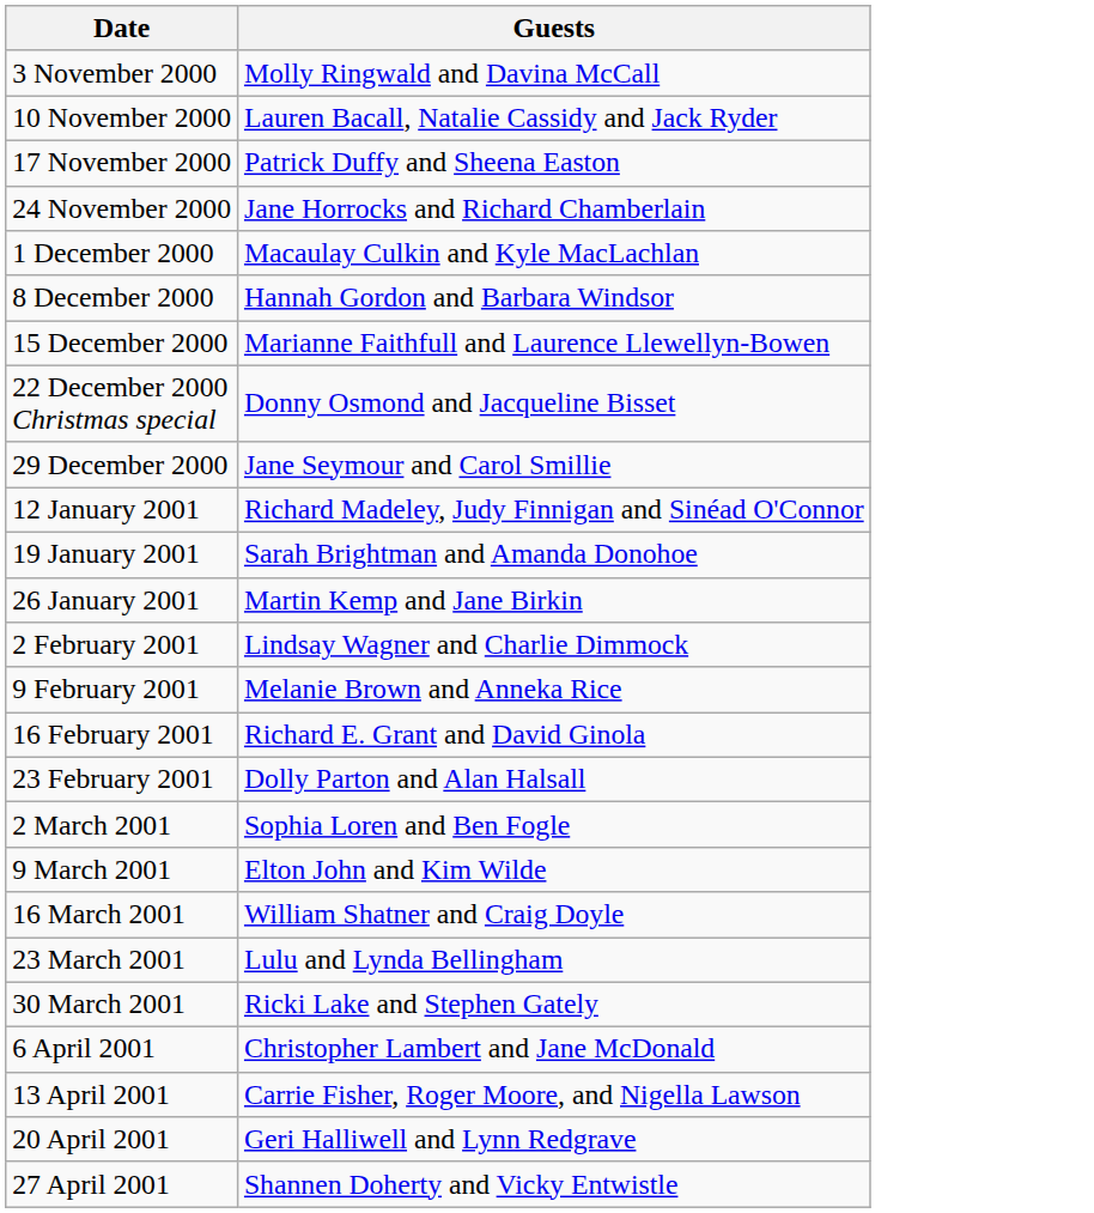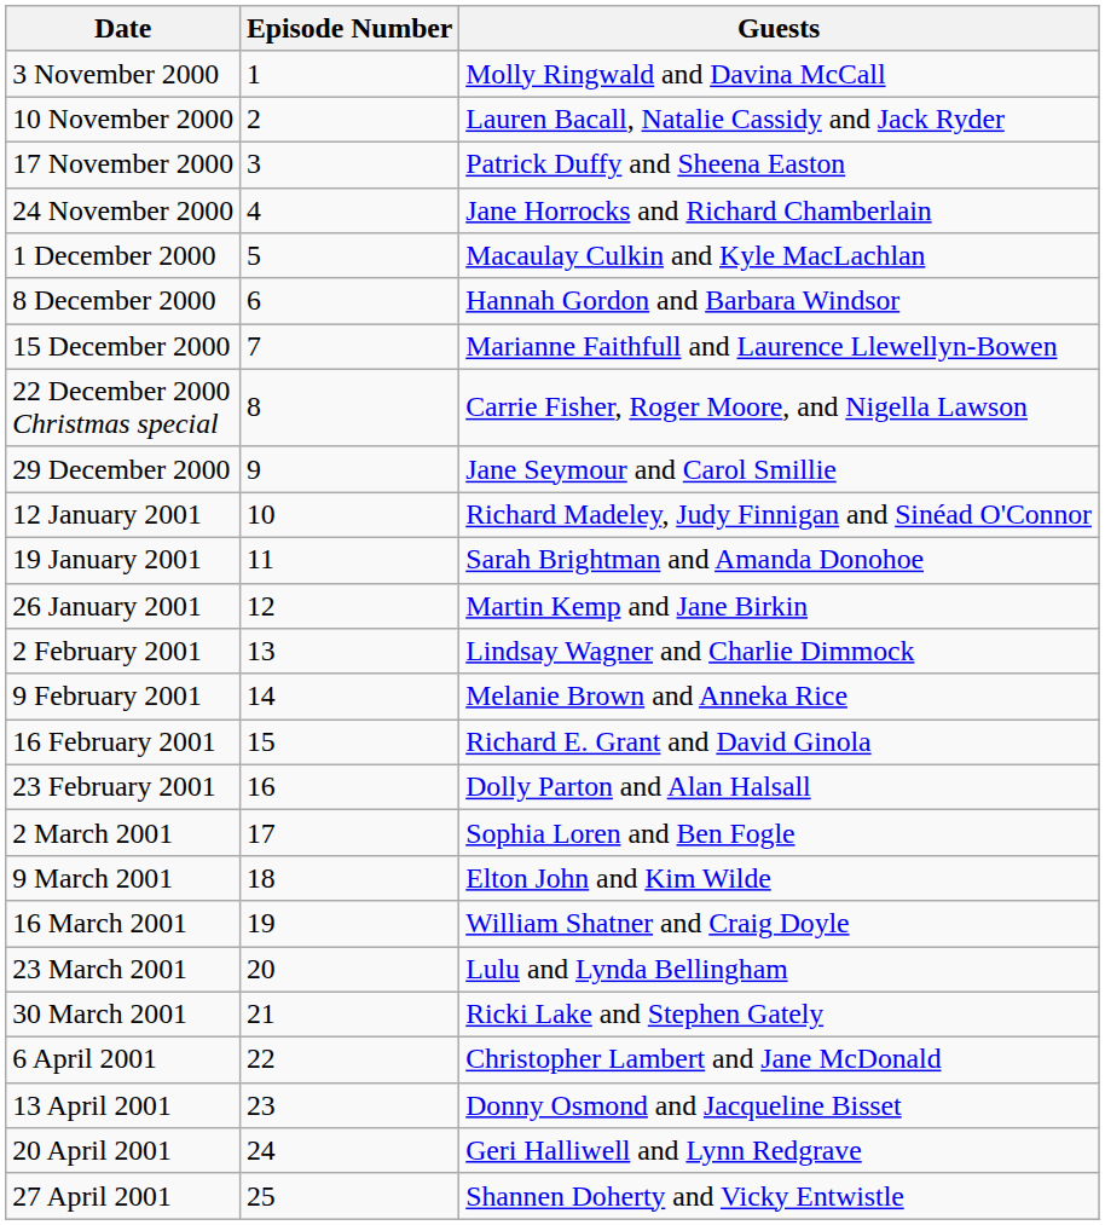+ column: Episode Number | 1 | 2 | 3 | 4 | 5 | 6 | 7 | 8 | 9 | 10 | 11 | 12 | 13 | 14 | 15 | 16 | 17 | 18 | 19 | 20 | 21 | 22 | 23 | 24 | 25
22 December 2000 Christmas special | Guests: Donny Osmond and Jacqueline Bisset -> Carrie Fisher, Roger Moore, and Nigella Lawson
13 April 2001 | Guests: Carrie Fisher, Roger Moore, and Nigella Lawson -> Donny Osmond and Jacqueline Bisset
